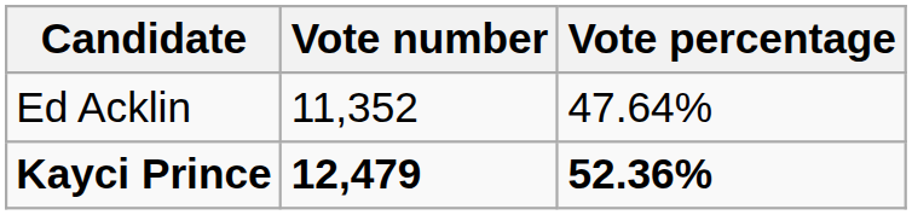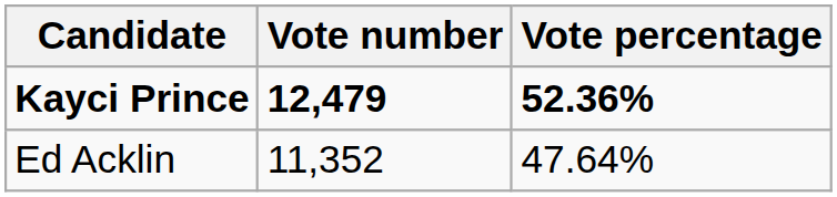rows swapped: Kayci Prince <-> Ed Acklin
